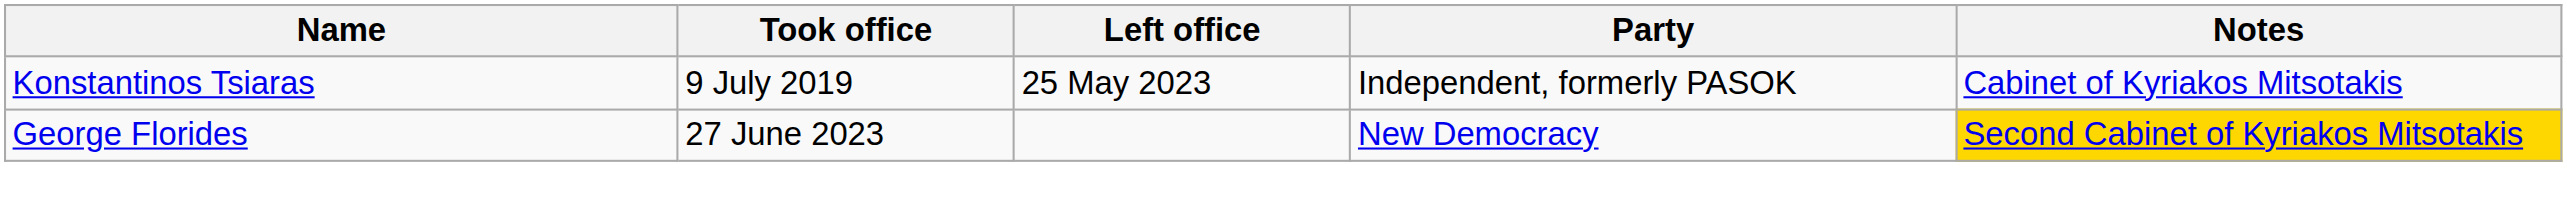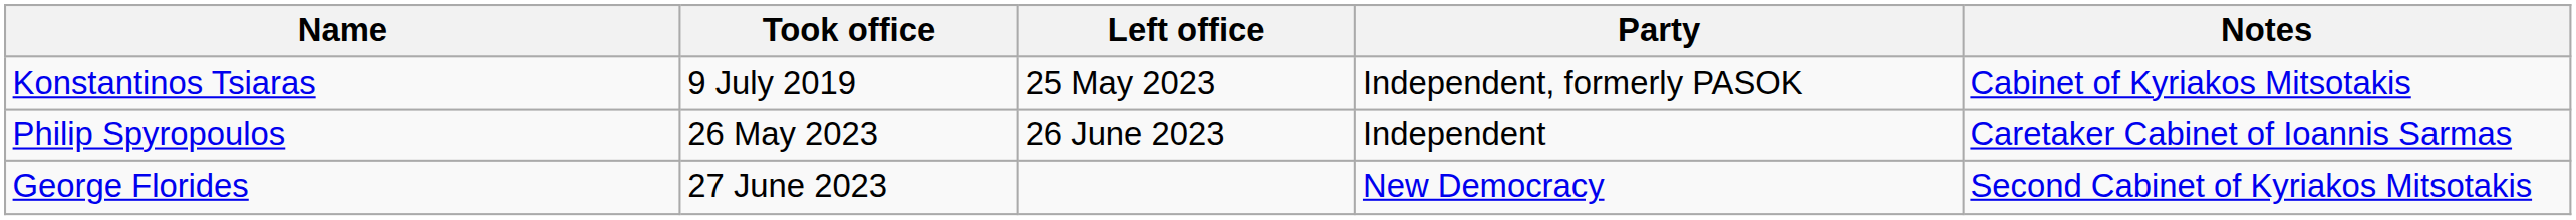+ row: Philip Spyropoulos | 26 May 2023 | 26 June 2023 | Independent | Caretaker Cabinet of Ioannis Sarmas
George Florides | Notes: gold background -> no background
